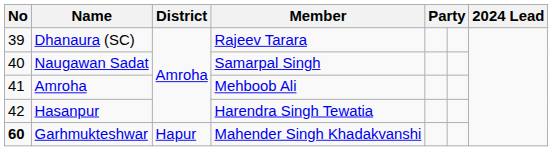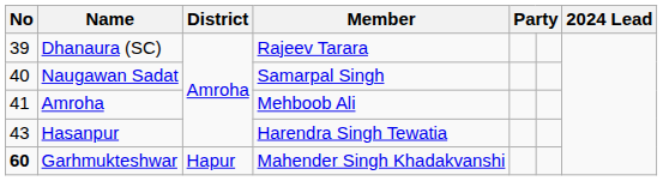Hasanpur | No: 42 -> 43
